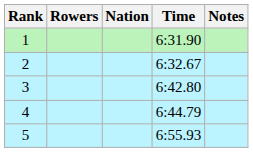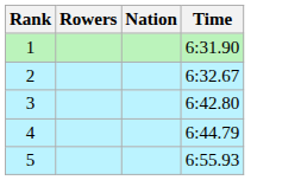- column: Notes
